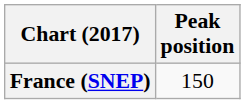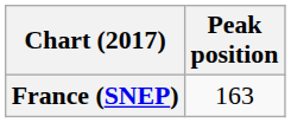France (SNEP) | Peak position: 150 -> 163
